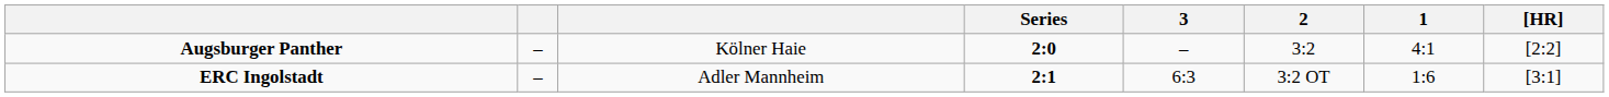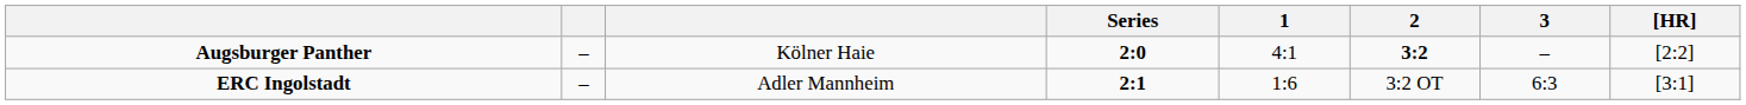columns swapped: 1 <-> 3
Augsburger Panther | 2: normal -> bold
